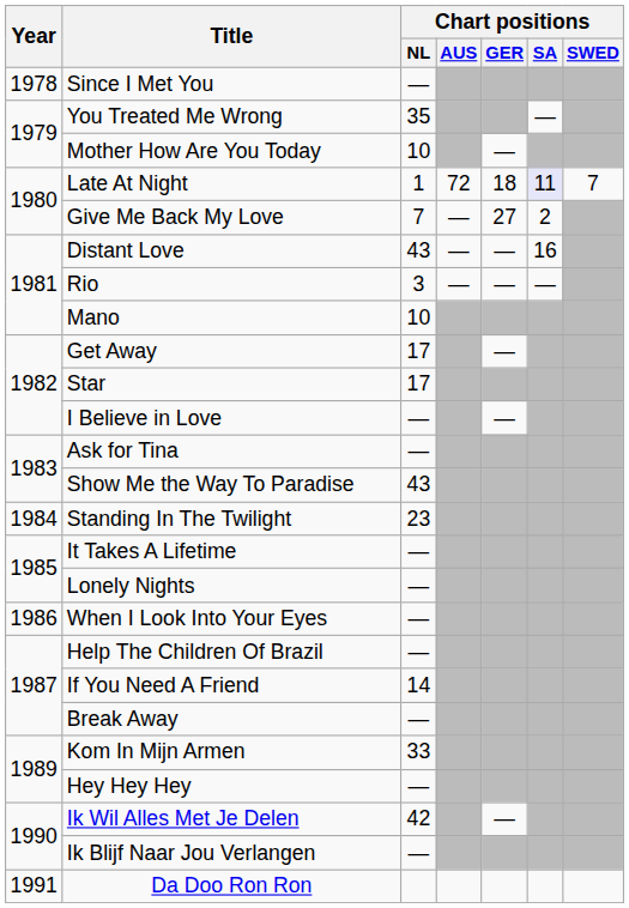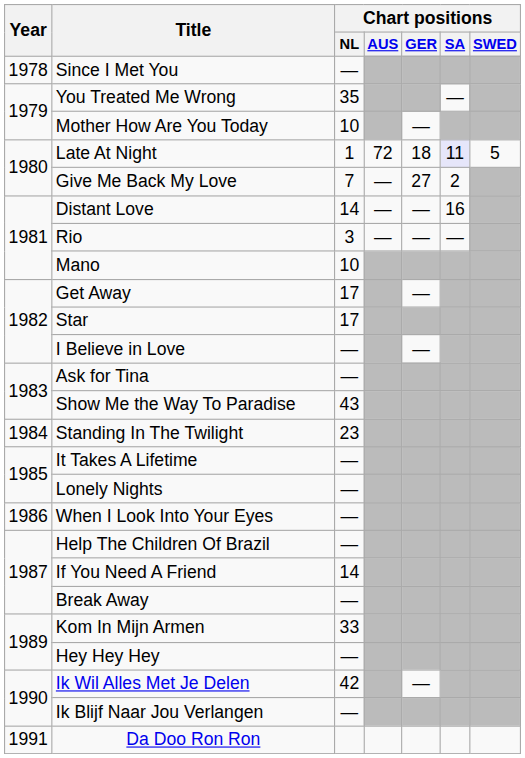Late At Night | Chart positions / SWED: 7 -> 5
Distant Love | Chart positions / NL: 43 -> 14
